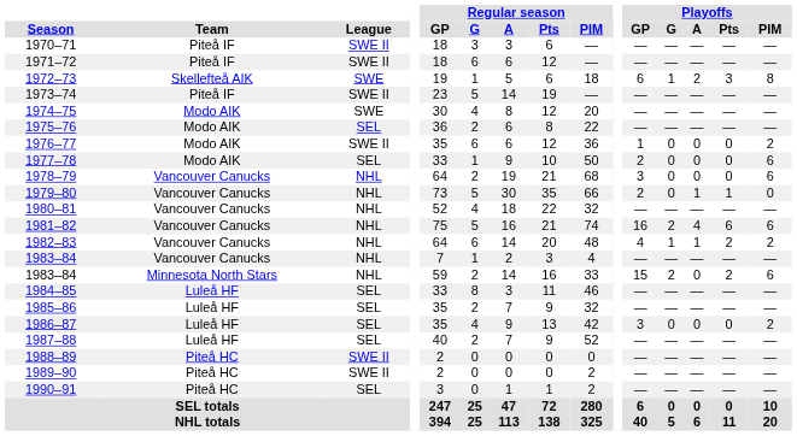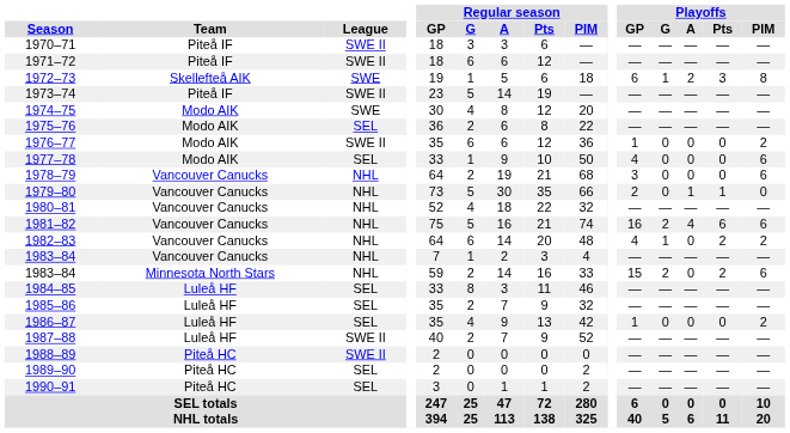1977–78 | Playoffs / GP: 2 -> 4
1982–83 | Playoffs / A: 1 -> 0
1986–87 | Playoffs / GP: 3 -> 1
1987–88 | League: SEL -> SWE II
1989–90 | League: SWE II -> SEL
